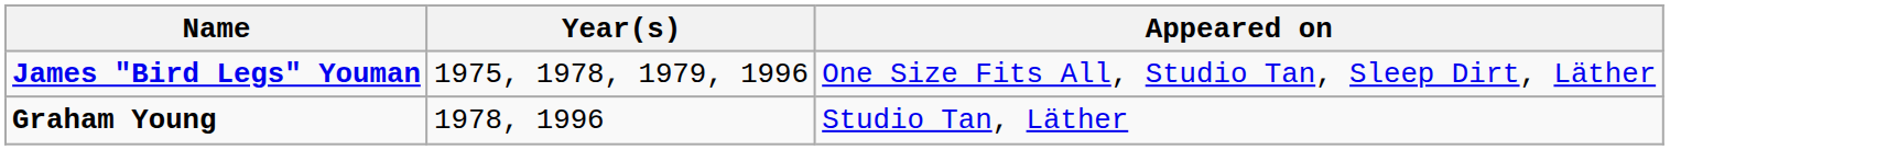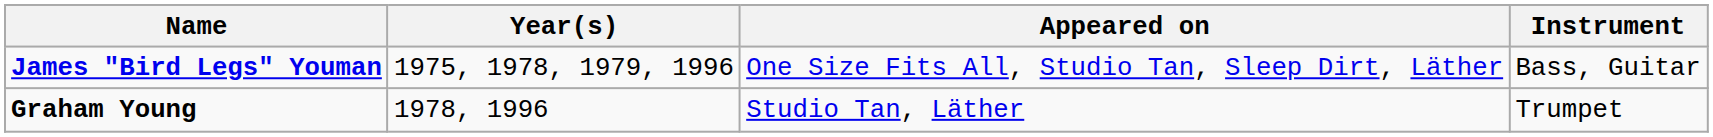+ column: Instrument | Bass, Guitar | Trumpet
